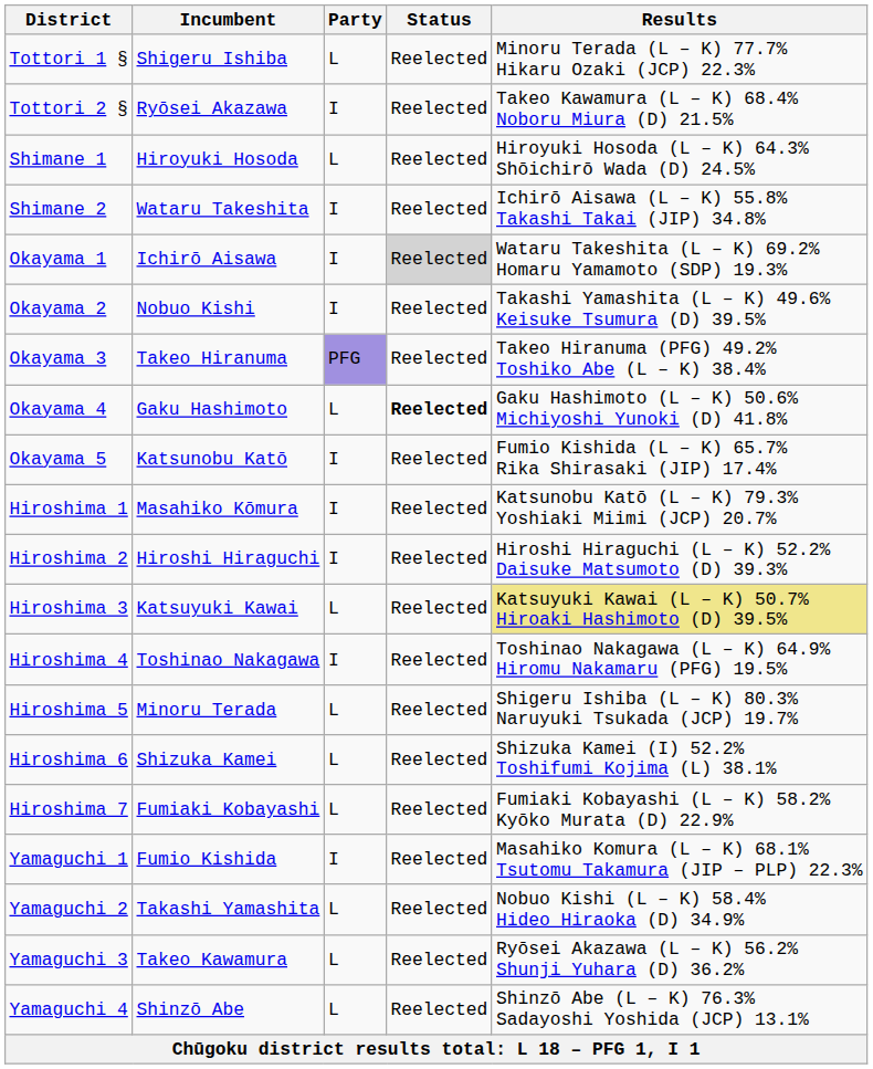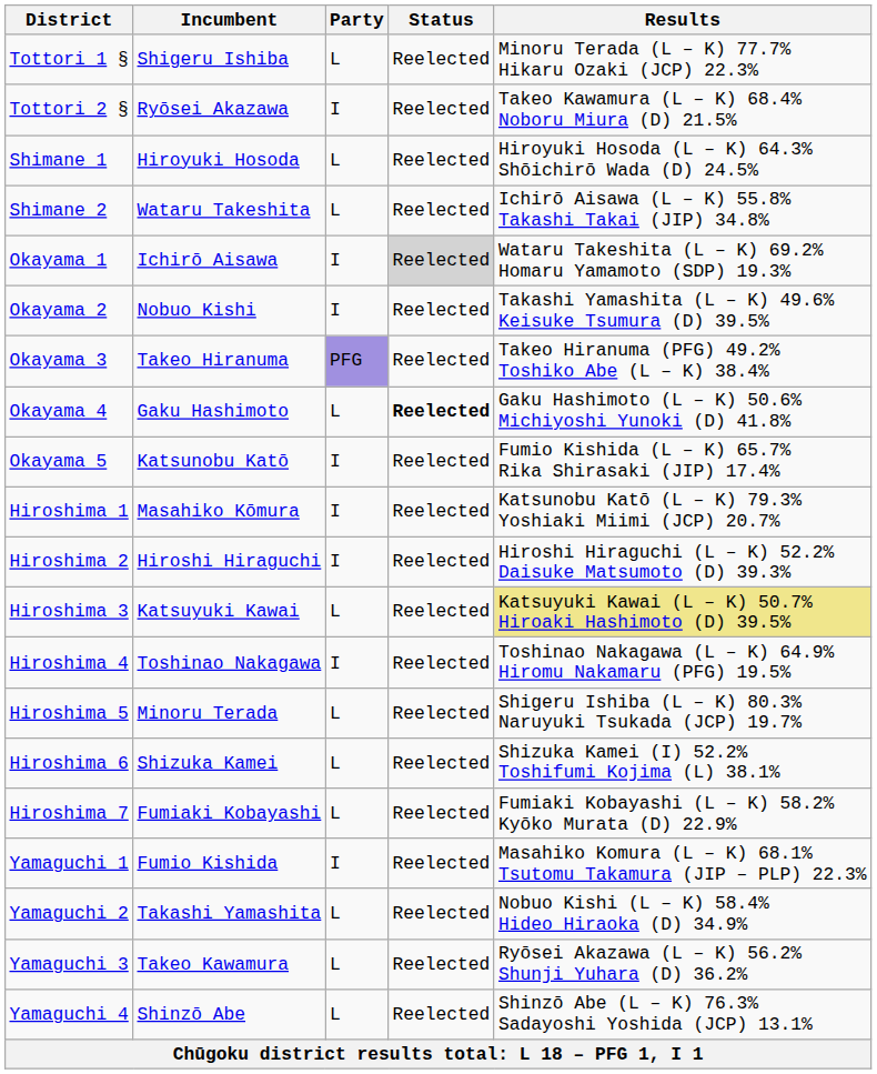Shimane 2 | Party: I -> L
